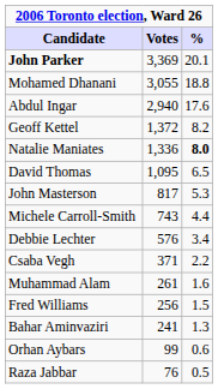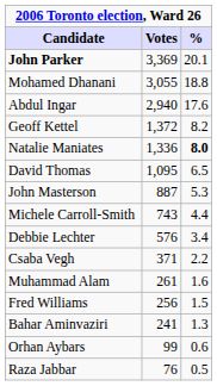John Masterson | Votes: 817 -> 887
